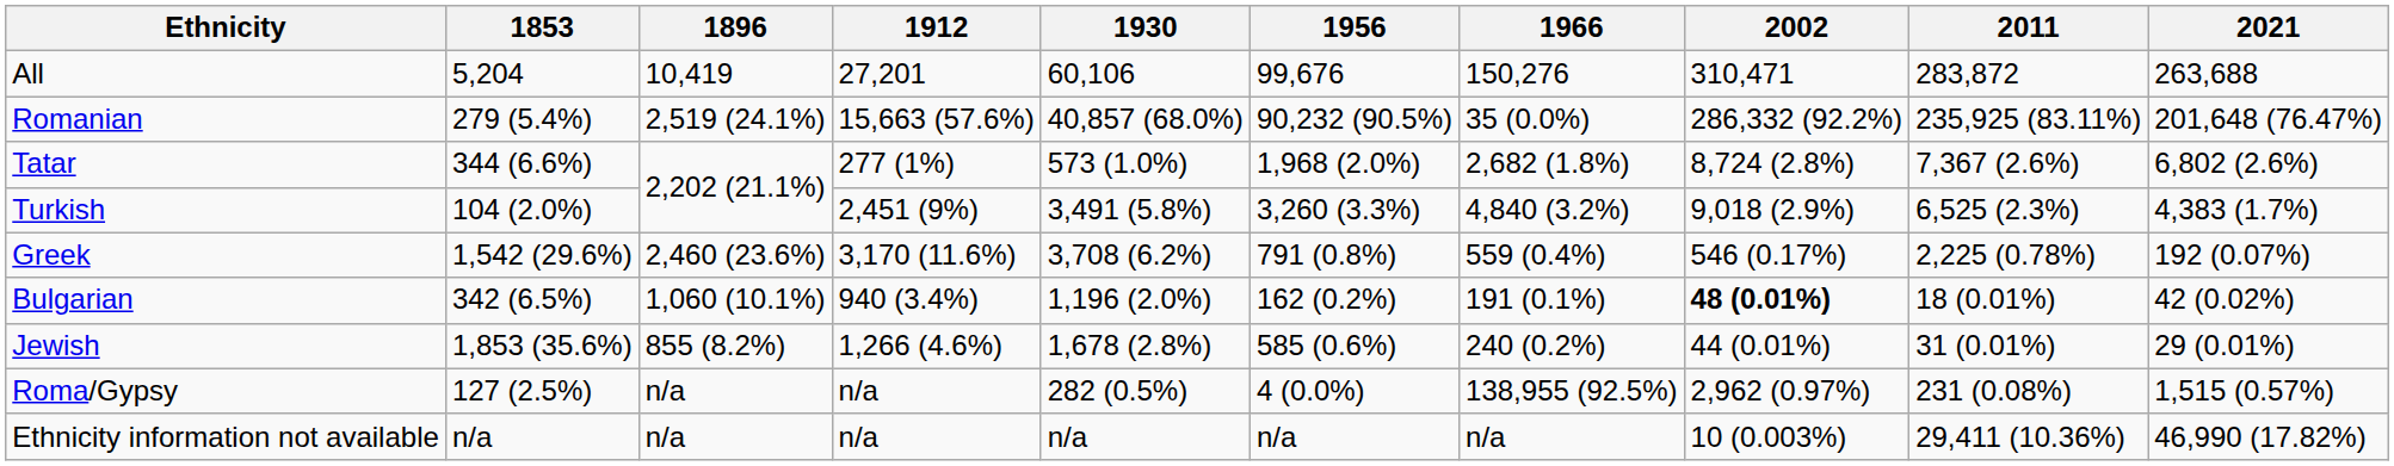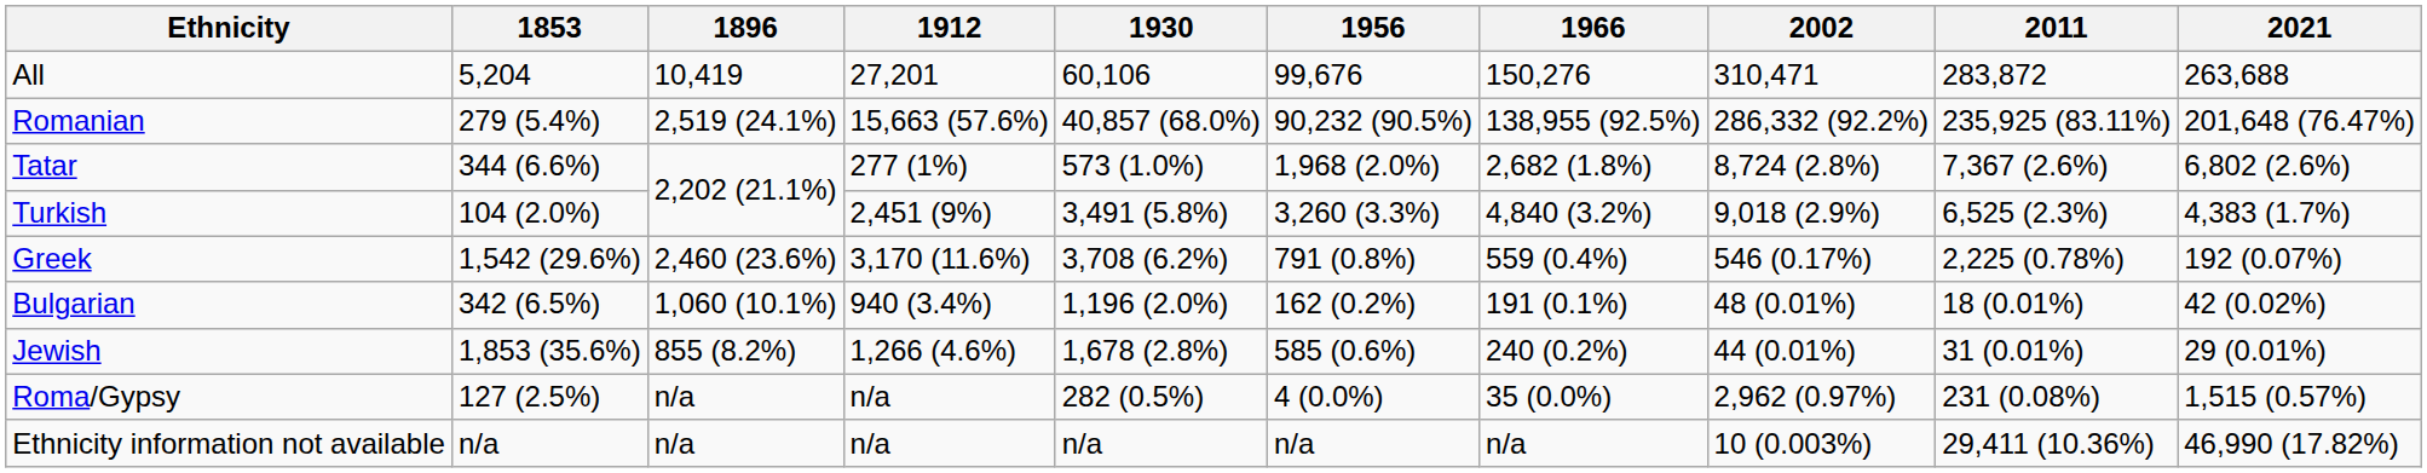Romanian | 1966: 35 (0.0%) -> 138,955 (92.5%)
Bulgarian | 2002: bold -> normal
Roma/Gypsy | 1966: 138,955 (92.5%) -> 35 (0.0%)
